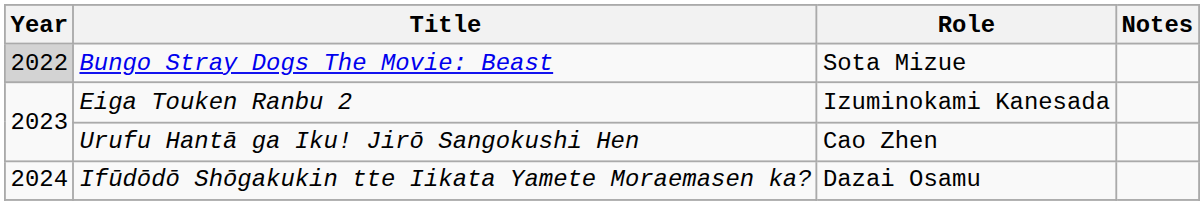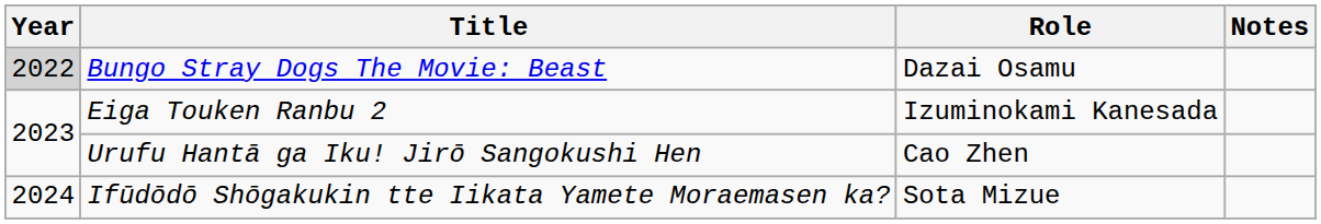Bungo Stray Dogs The Movie: Beast | Role: Sota Mizue -> Dazai Osamu
Ifūdōdō Shōgakukin tte Iikata Yamete Moraemasen ka? | Role: Dazai Osamu -> Sota Mizue
